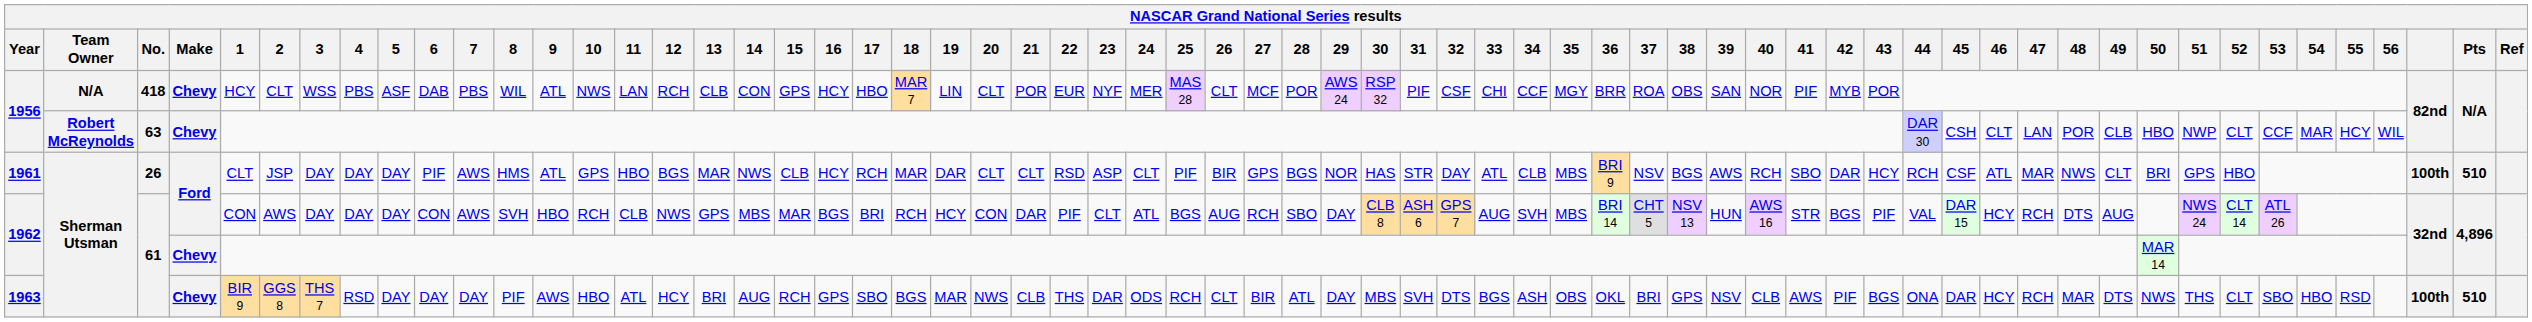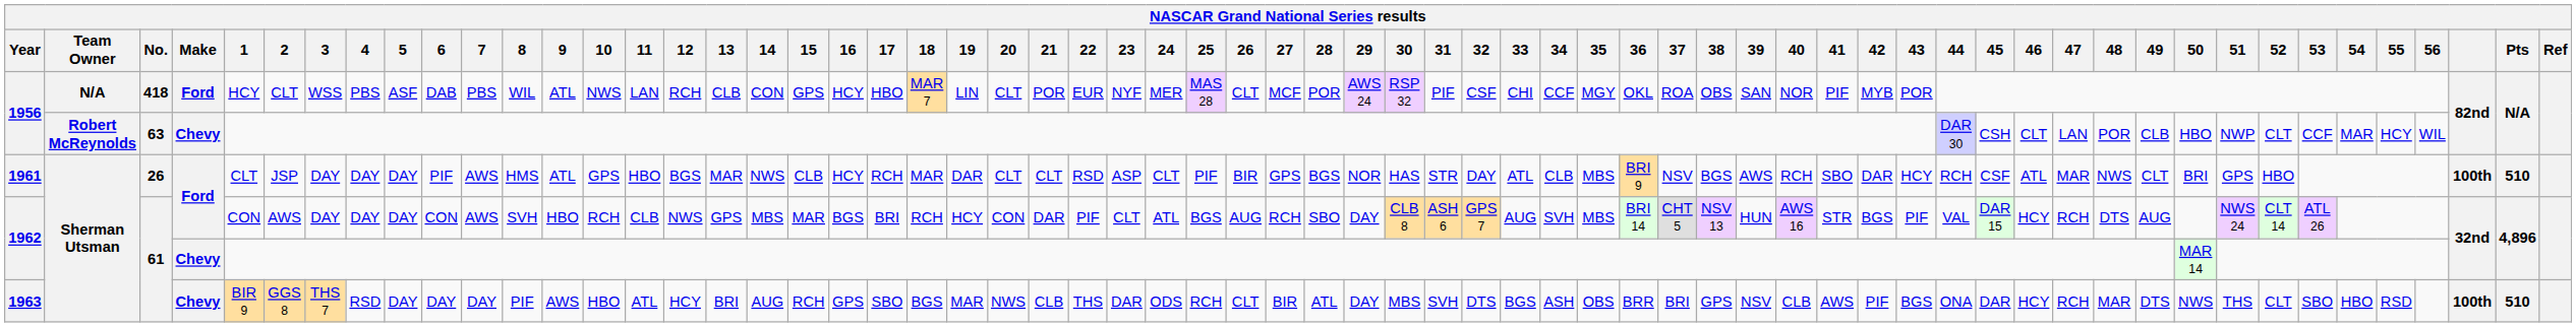1956 / 418 | Make: Chevy -> Ford
1956 / 418 | 36: BRR -> OKL
1963 | 36: OKL -> BRR
